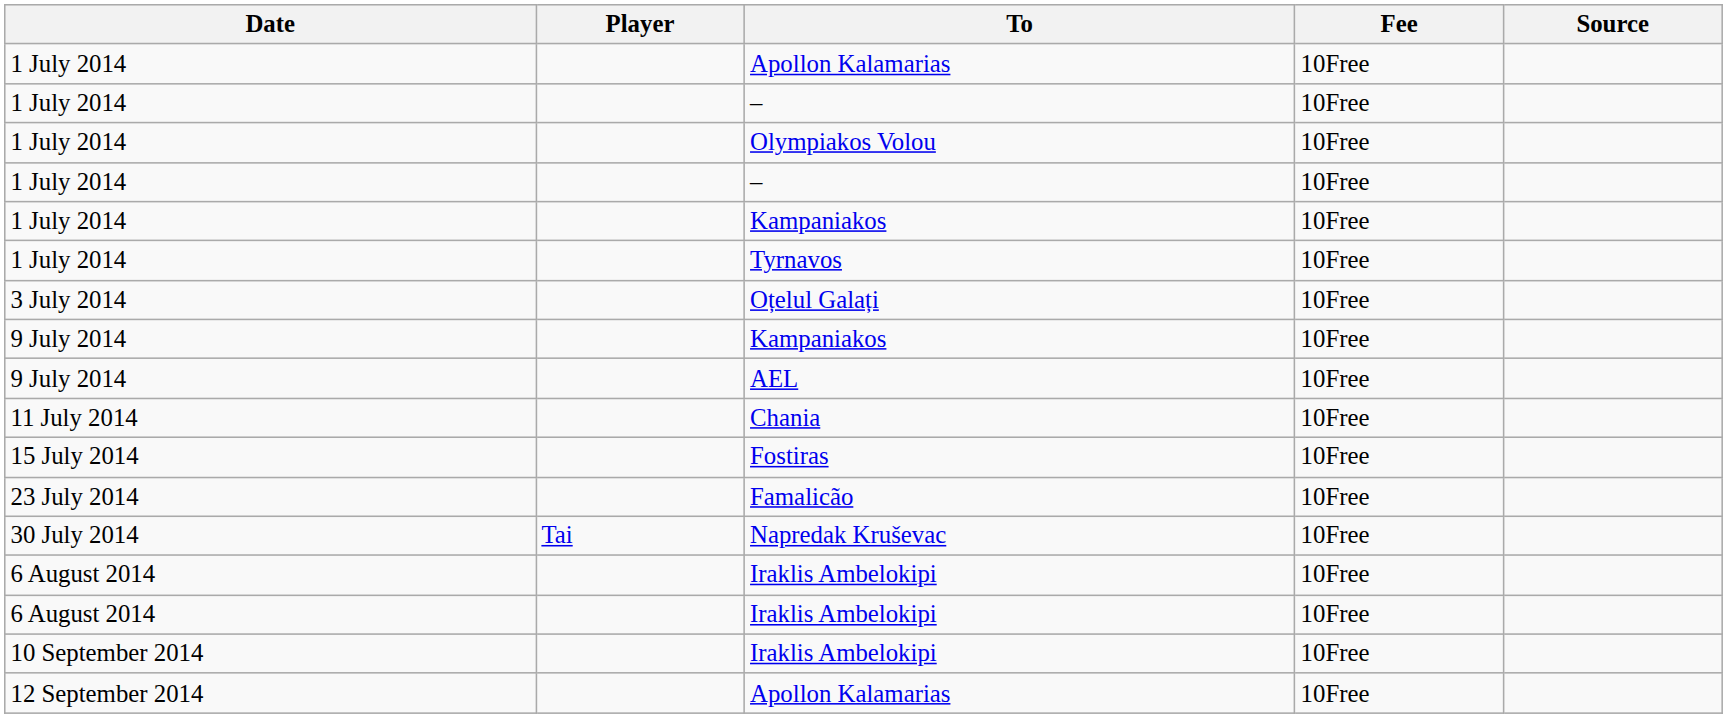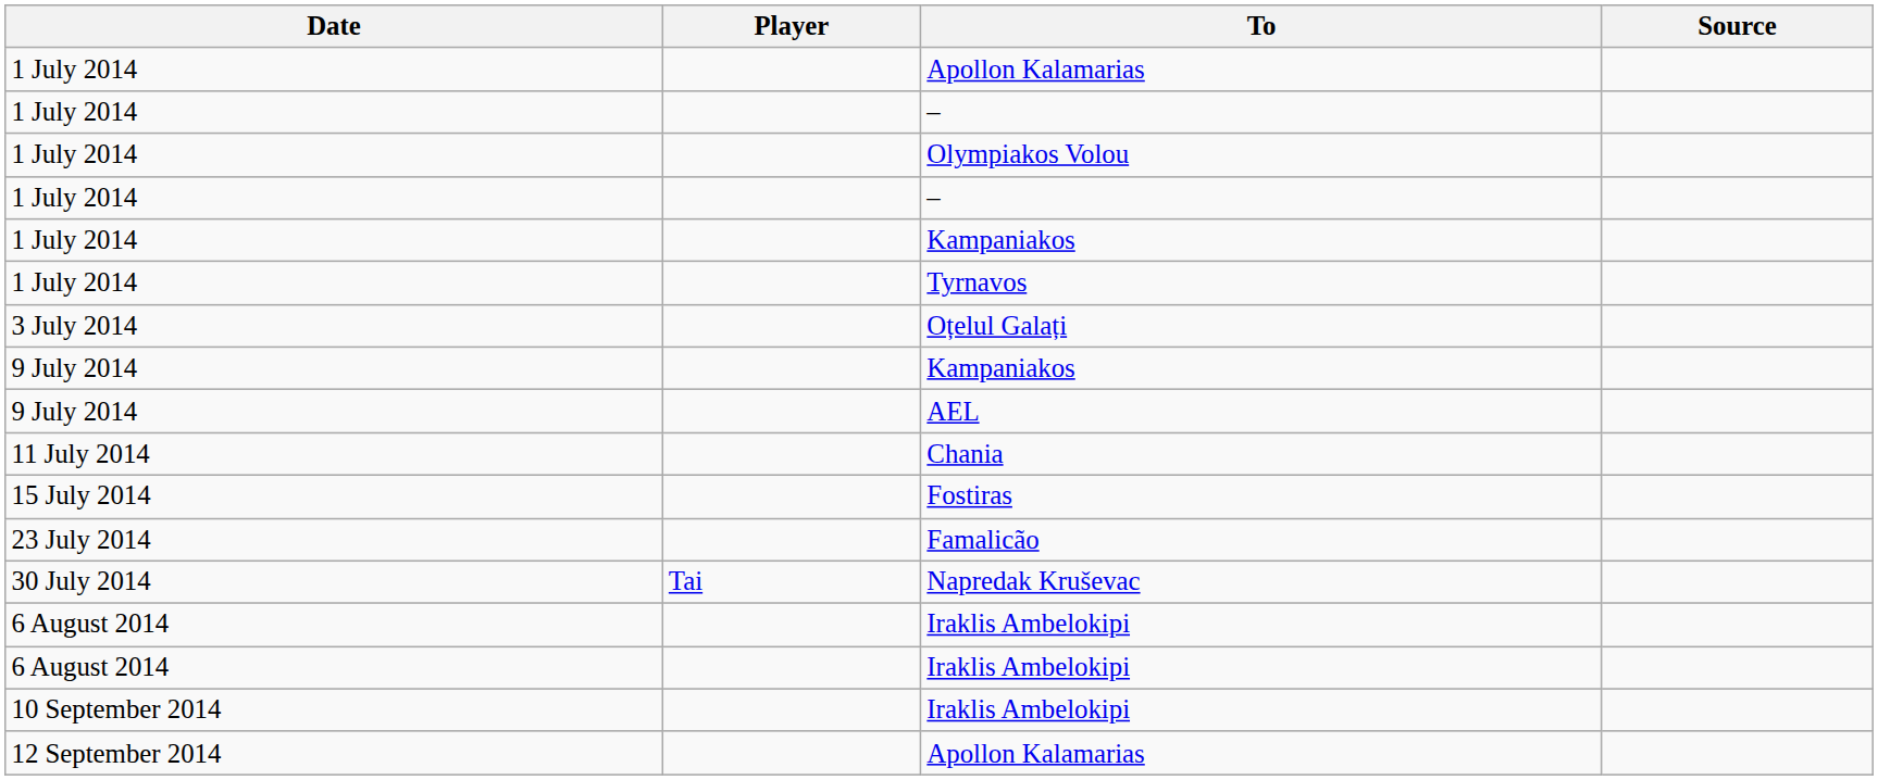- column: Fee | 10Free | 10Free | 10Free | 10Free | 10Free | 10Free | 10Free | 10Free | 10Free | 10Free | 10Free | 10Free | 10Free | 10Free | 10Free | 10Free | 10Free
